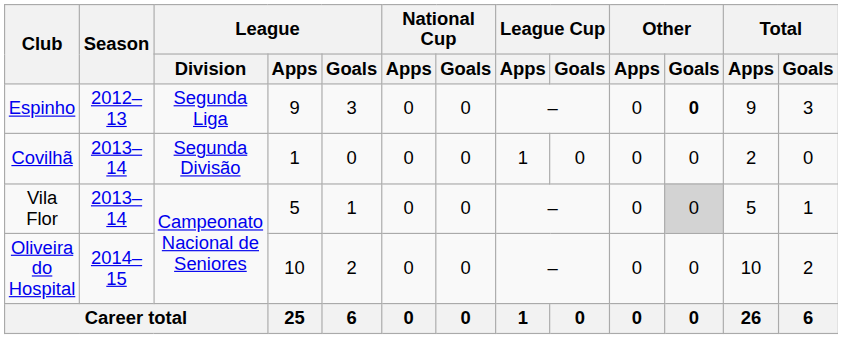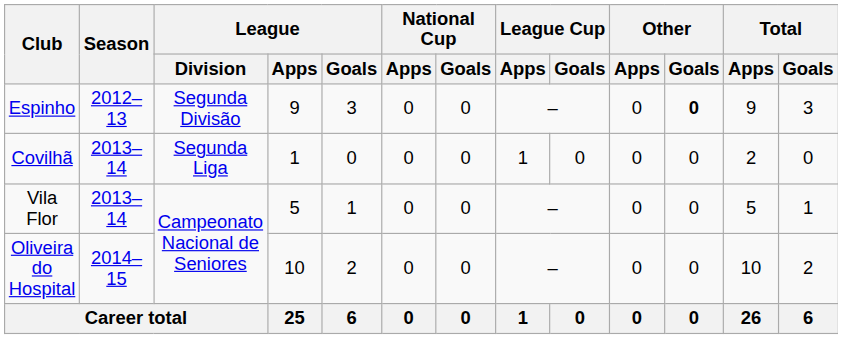Espinho | League / Division: Segunda Liga -> Segunda Divisão
Covilhã | League / Division: Segunda Divisão -> Segunda Liga
Vila Flor | Other / Goals: lightgrey background -> no background
